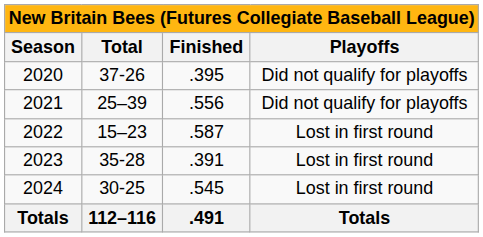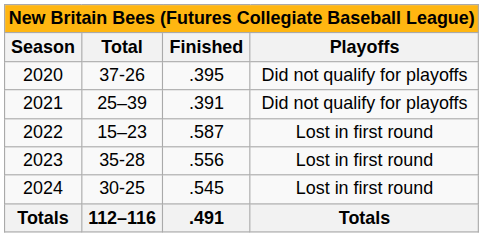2021 | Finished: .556 -> .391
2023 | Finished: .391 -> .556
